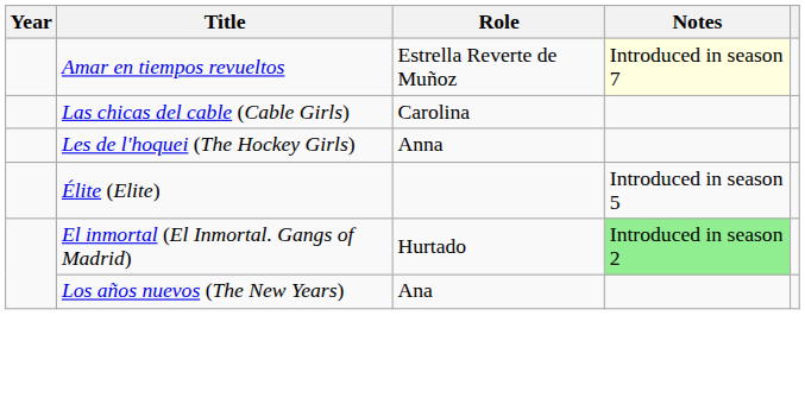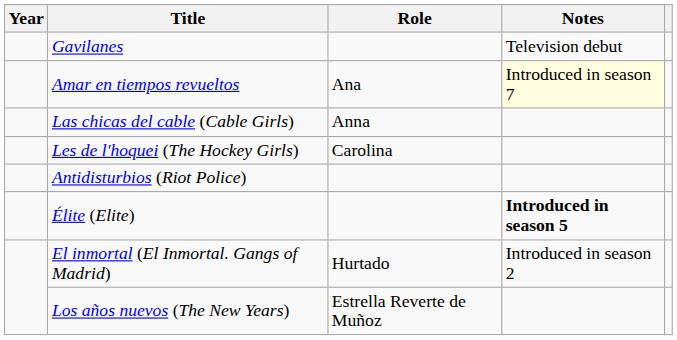+ row: Gavilanes | Television debut
Amar en tiempos revueltos | Role: Estrella Reverte de Muñoz -> Ana
Las chicas del cable (Cable Girls) | Role: Carolina -> Anna
Les de l'hoquei (The Hockey Girls) | Role: Anna -> Carolina
+ row: Antidisturbios (Riot Police)
Élite (Elite) | Notes: normal -> bold
El inmortal (El Inmortal. Gangs of Madrid) | Notes: lightgreen background -> no background
Los años nuevos (The New Years) | Role: Ana -> Estrella Reverte de Muñoz
